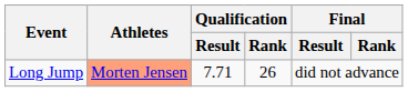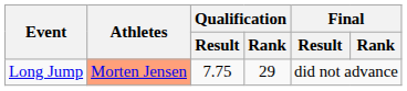Long Jump | Qualification / Result: 7.71 -> 7.75
Long Jump | Qualification / Rank: 26 -> 29
